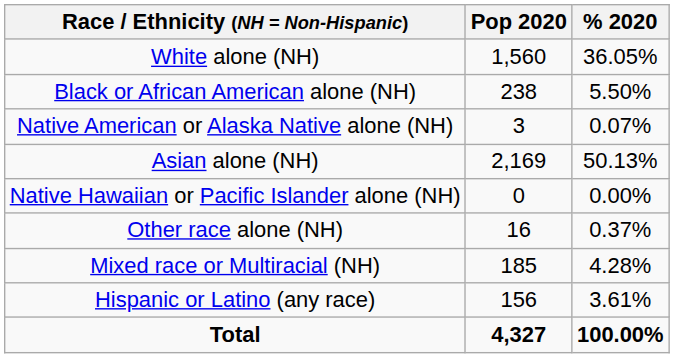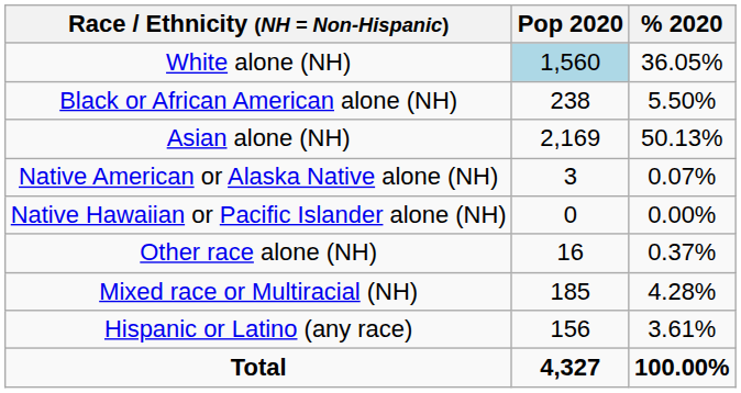White alone (NH) | Pop 2020: no background -> lightblue background
rows swapped: Native American or Alaska Native alone (NH) <-> Asian alone (NH)
